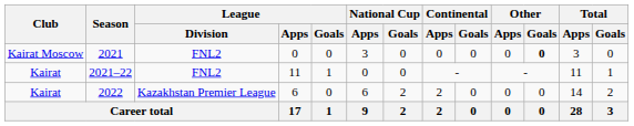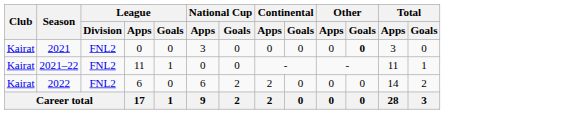2021 | Club: Kairat Moscow -> Kairat
2022 | League / Division: Kazakhstan Premier League -> FNL2
